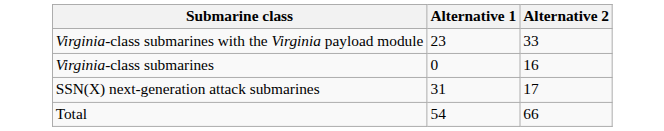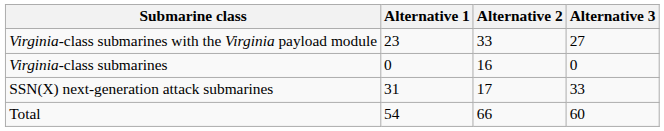+ column: Alternative 3 | 27 | 0 | 33 | 60
